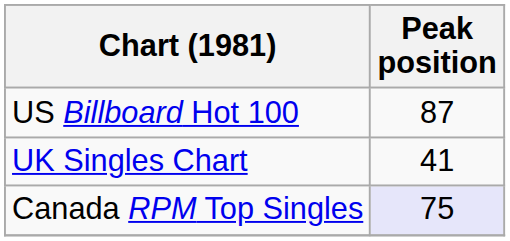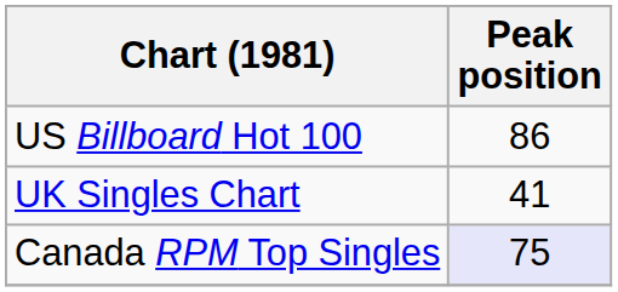US Billboard Hot 100 | Peak position: 87 -> 86
